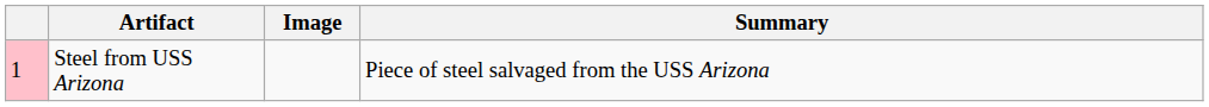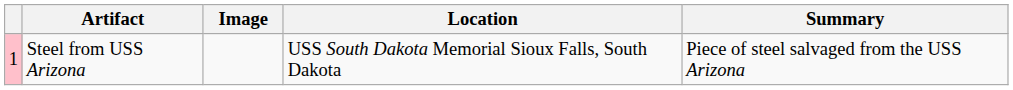+ column: Location | USS South Dakota Memorial Sioux Falls, South Dakota
